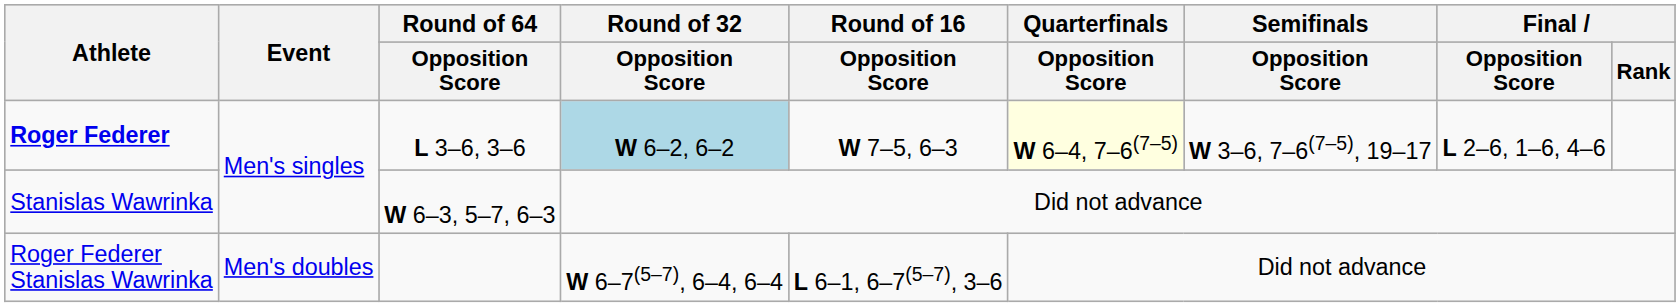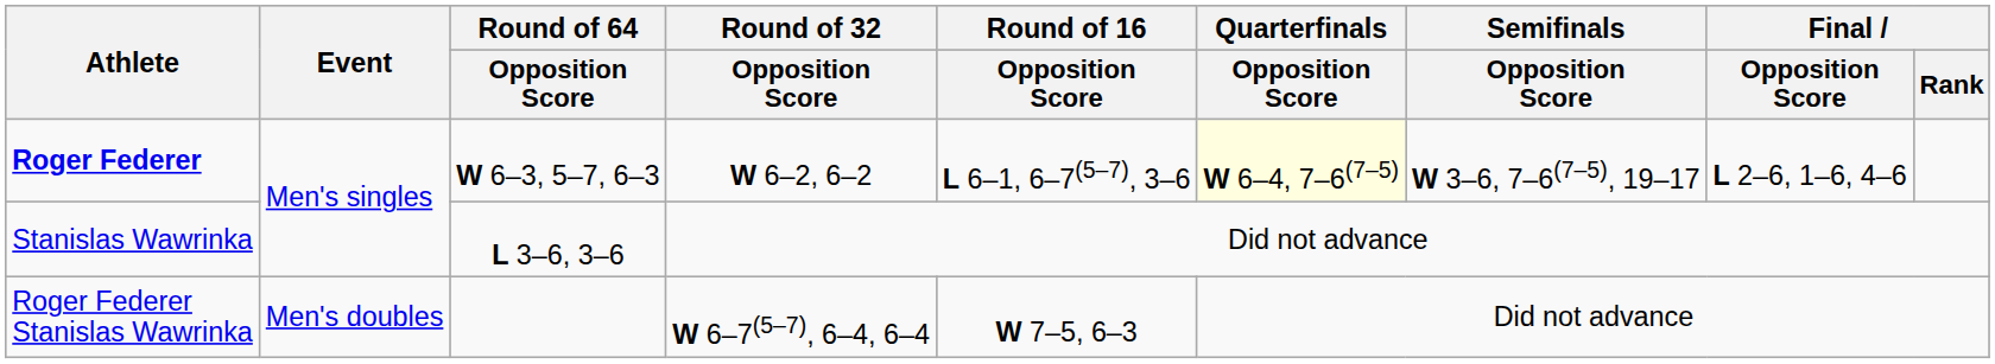Roger Federer | Round of 64 / Opposition Score: L 3–6, 3–6 -> W 6–3, 5–7, 6–3
Roger Federer | Round of 32 / Opposition Score: lightblue background -> no background
Roger Federer | Round of 16 / Opposition Score: W 7–5, 6–3 -> L 6–1, 6–7(5–7), 3–6
Stanislas Wawrinka | Round of 64 / Opposition Score: W 6–3, 5–7, 6–3 -> L 3–6, 3–6
Roger Federer Stanislas Wawrinka | Round of 16 / Opposition Score: L 6–1, 6–7(5–7), 3–6 -> W 7–5, 6–3
